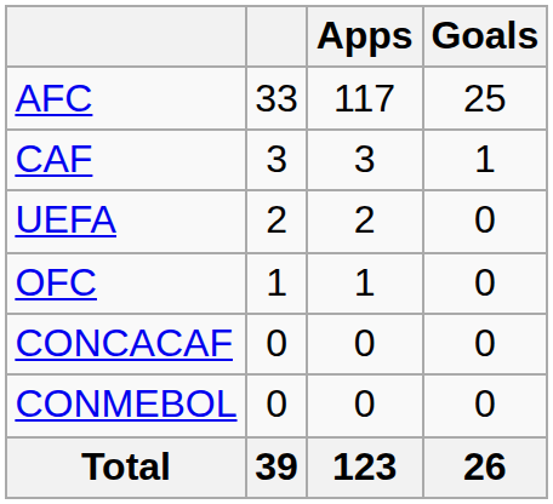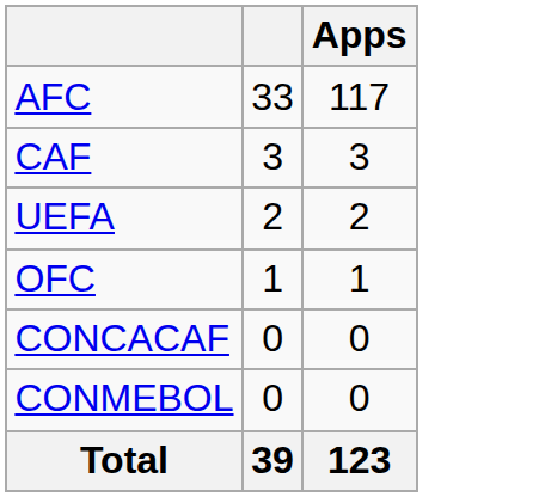- column: Goals | 25 | 1 | 0 | 0 | 0 | 0 | 26
